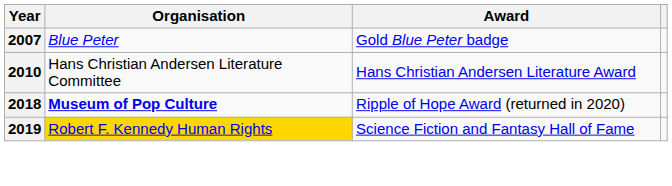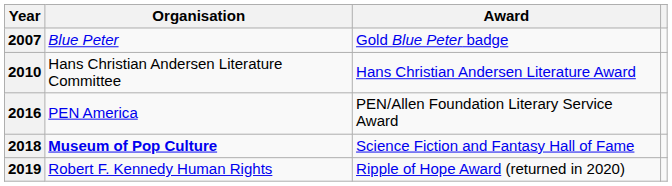+ row: 2016 | PEN America | PEN/Allen Foundation Literary Service Award
2018 | Award: Ripple of Hope Award (returned in 2020) -> Science Fiction and Fantasy Hall of Fame
2019 | Organisation: gold background -> no background
2019 | Award: Science Fiction and Fantasy Hall of Fame -> Ripple of Hope Award (returned in 2020)
